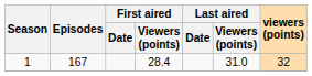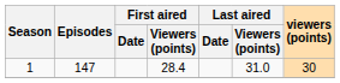1 | Episodes: 167 -> 147
1 | viewers (points): 32 -> 30
